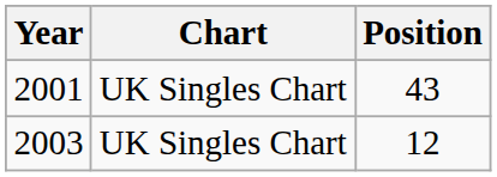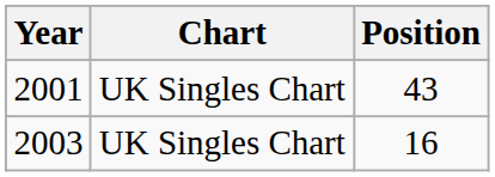2003 | Position: 12 -> 16
